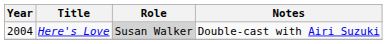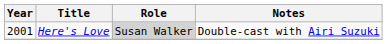Here's Love | Year: 2004 -> 2001
